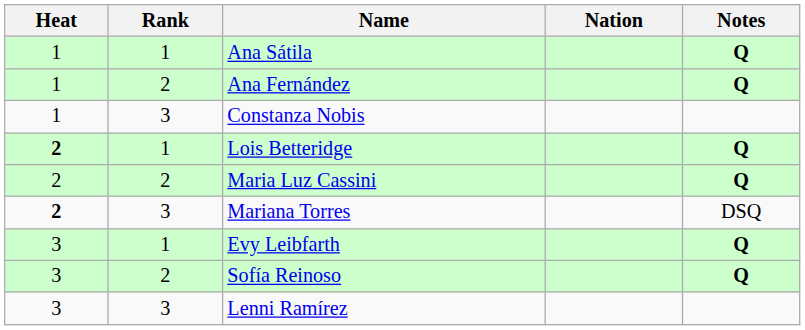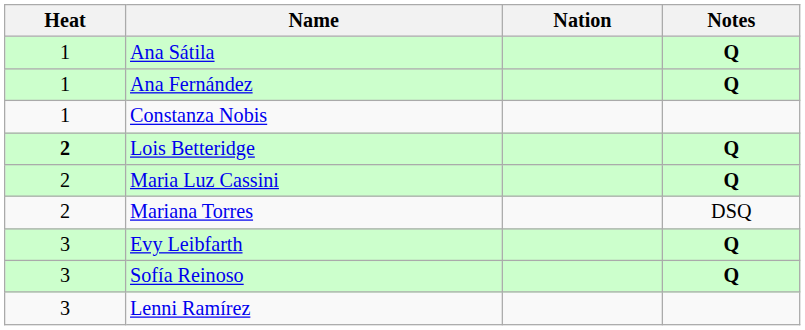- column: Rank | 1 | 2 | 3 | 1 | 2 | 3 | 1 | 2 | 3
Mariana Torres | Heat: bold -> normal
